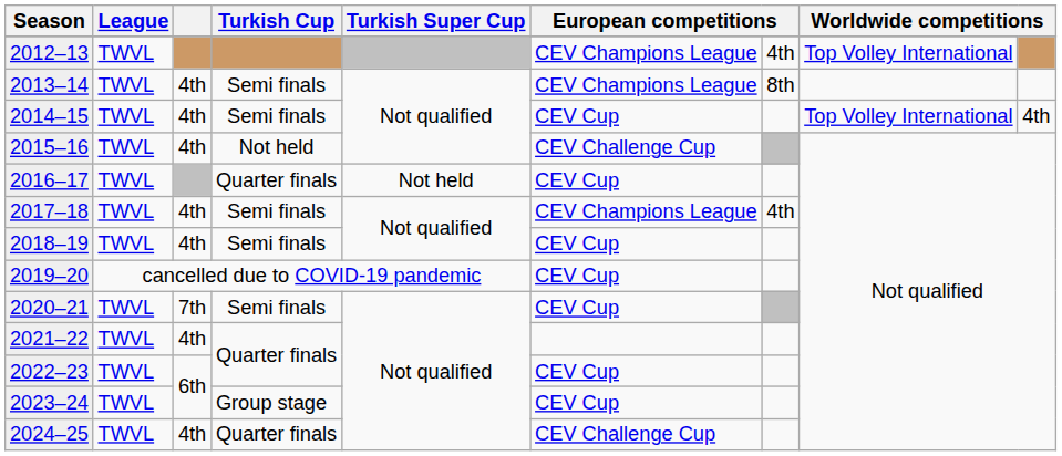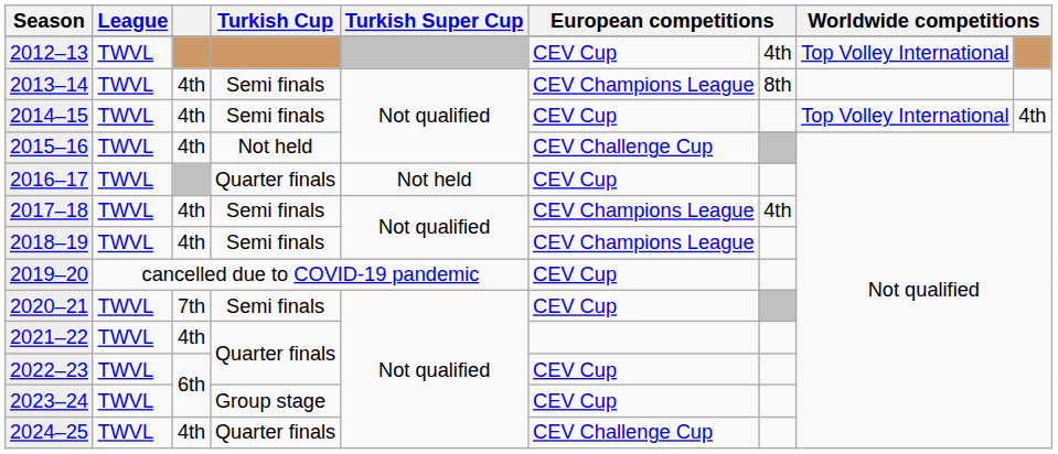2012–13 | column 6: CEV Champions League -> CEV Cup
2018–19 | column 6: CEV Cup -> CEV Champions League
